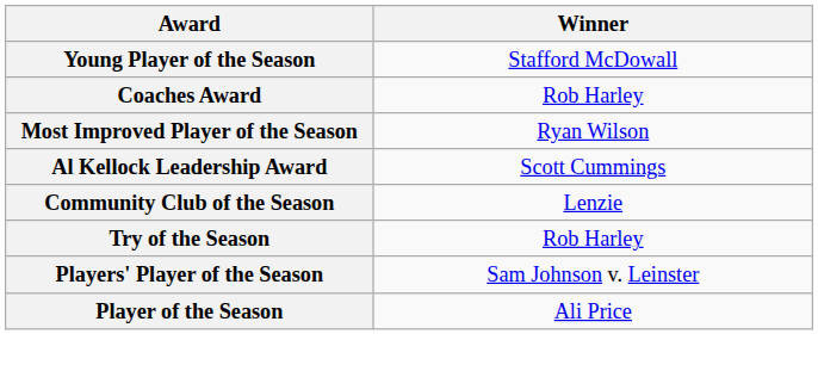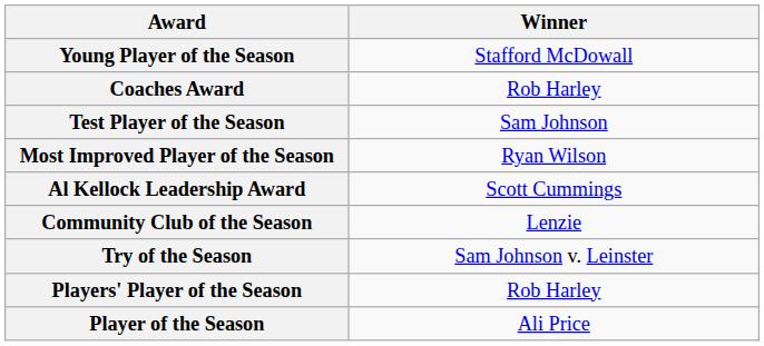+ row: Test Player of the Season | Sam Johnson
Try of the Season | Winner: Rob Harley -> Sam Johnson v. Leinster
Players' Player of the Season | Winner: Sam Johnson v. Leinster -> Rob Harley
